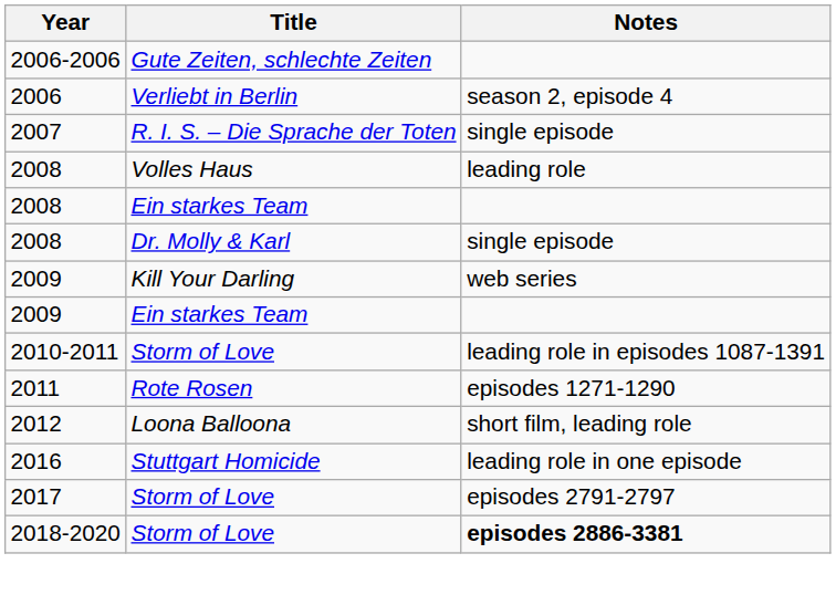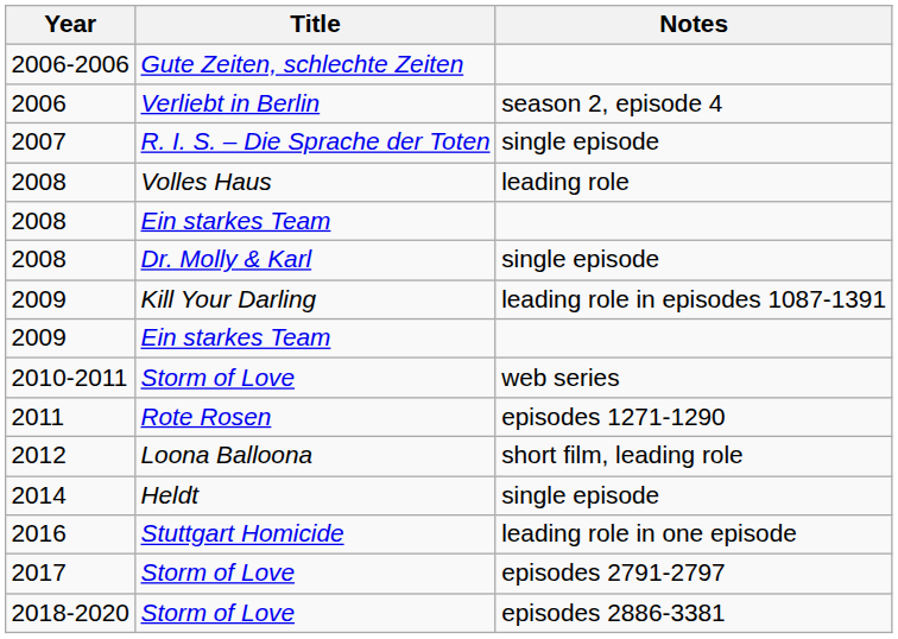2009 / Kill Your Darling | Notes: web series -> leading role in episodes 1087-1391
2010-2011 | Notes: leading role in episodes 1087-1391 -> web series
+ row: 2014 | Heldt | single episode
2018-2020 | Notes: bold -> normal
